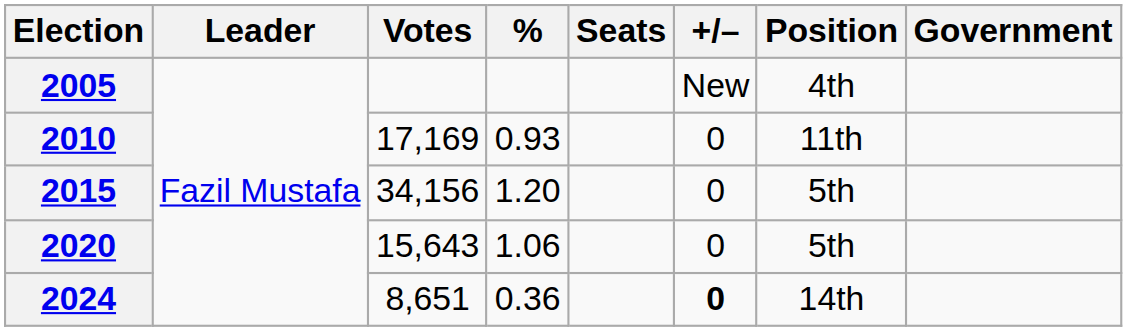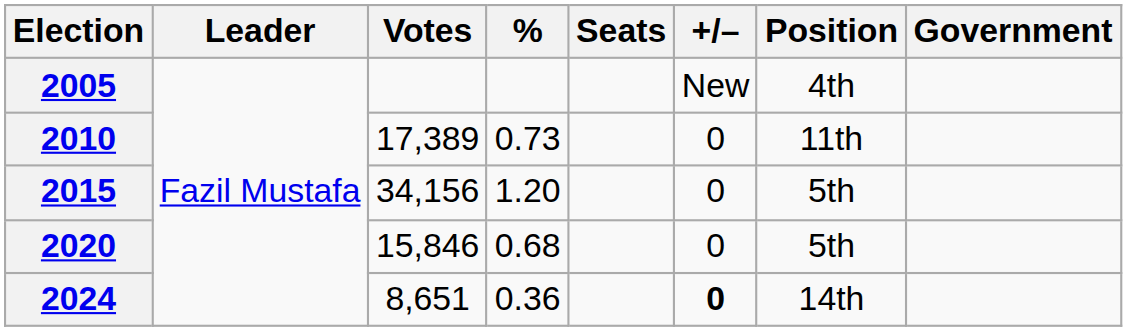2010 | Votes: 17,169 -> 17,389
2010 | %: 0.93 -> 0.73
2020 | Votes: 15,643 -> 15,846
2020 | %: 1.06 -> 0.68
